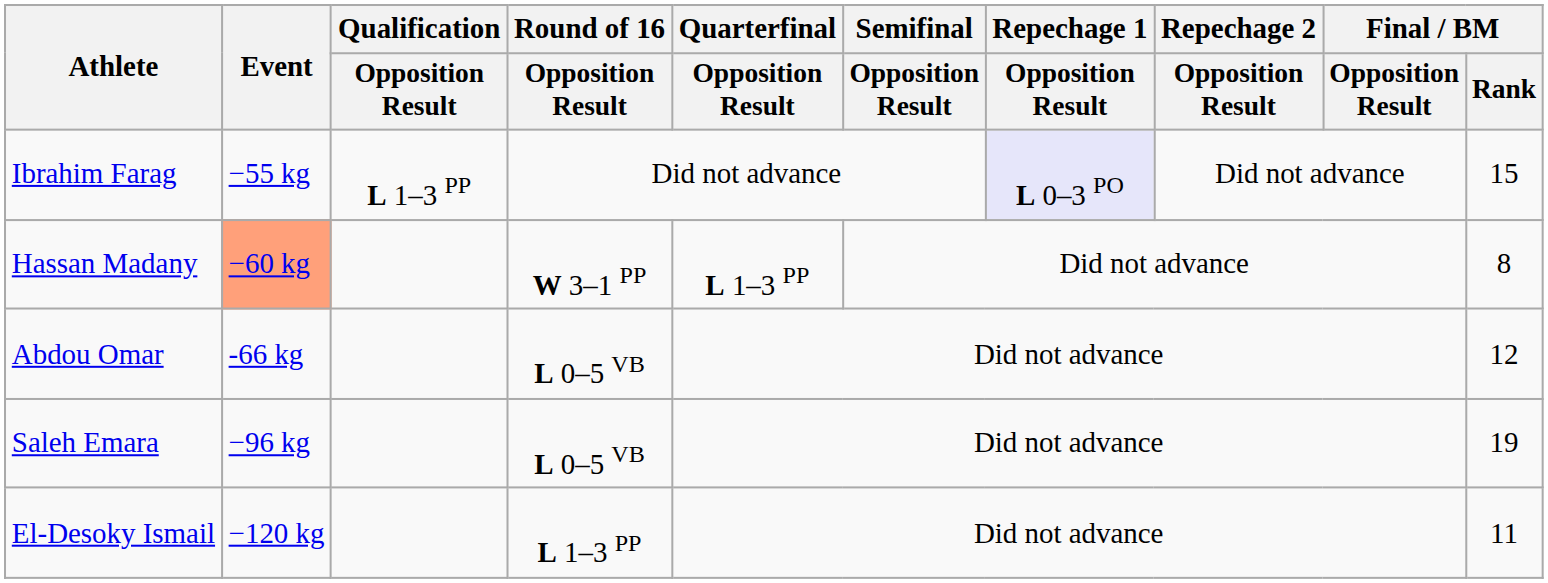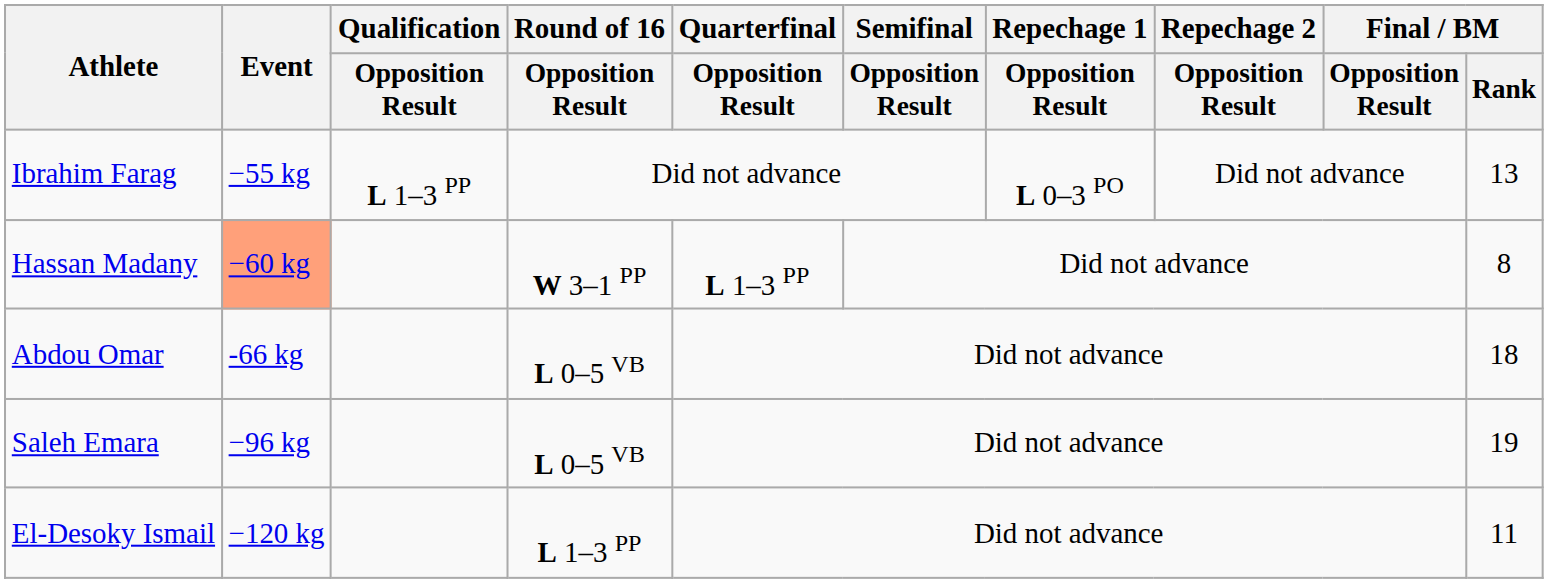Ibrahim Farag | Repechage 1 / Opposition Result: lavender background -> no background
Ibrahim Farag | Final / BM / Rank: 15 -> 13
Abdou Omar | Final / BM / Rank: 12 -> 18
